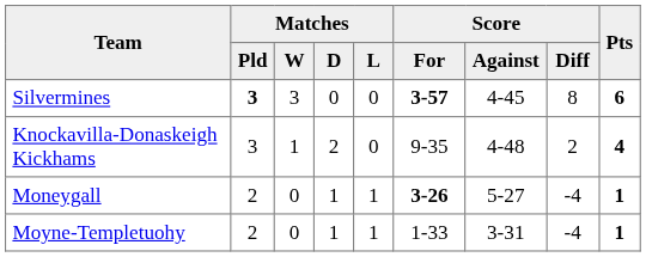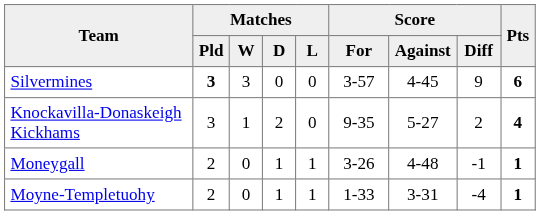Silvermines | Score / For: bold -> normal
Silvermines | Score / Diff: 8 -> 9
Knockavilla-Donaskeigh Kickhams | Score / Against: 4-48 -> 5-27
Moneygall | Score / For: bold -> normal
Moneygall | Score / Against: 5-27 -> 4-48
Moneygall | Score / Diff: -4 -> -1
